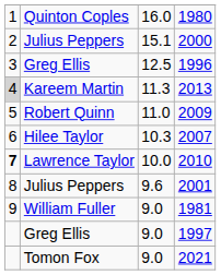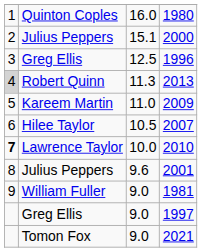2013 | column 2: Kareem Martin -> Robert Quinn
2009 | column 2: Robert Quinn -> Kareem Martin
2007 | column 3: 10.3 -> 10.5
